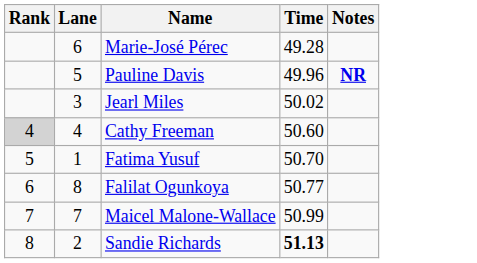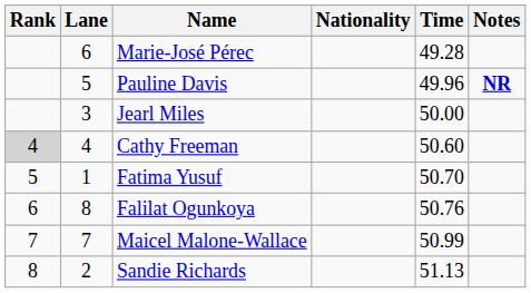+ column: Nationality
Jearl Miles | Time: 50.02 -> 50.00
Falilat Ogunkoya | Time: 50.77 -> 50.76
Sandie Richards | Time: bold -> normal
